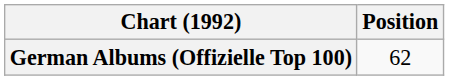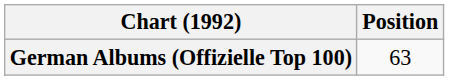German Albums (Offizielle Top 100) | Position: 62 -> 63
